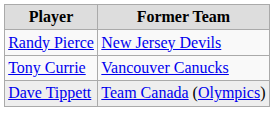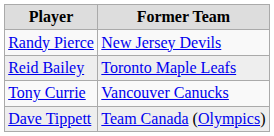+ row: Reid Bailey | Toronto Maple Leafs
